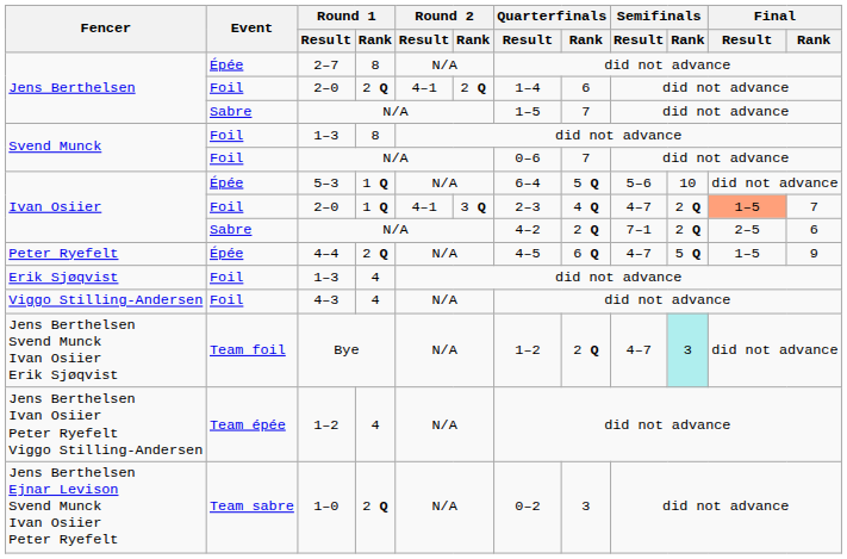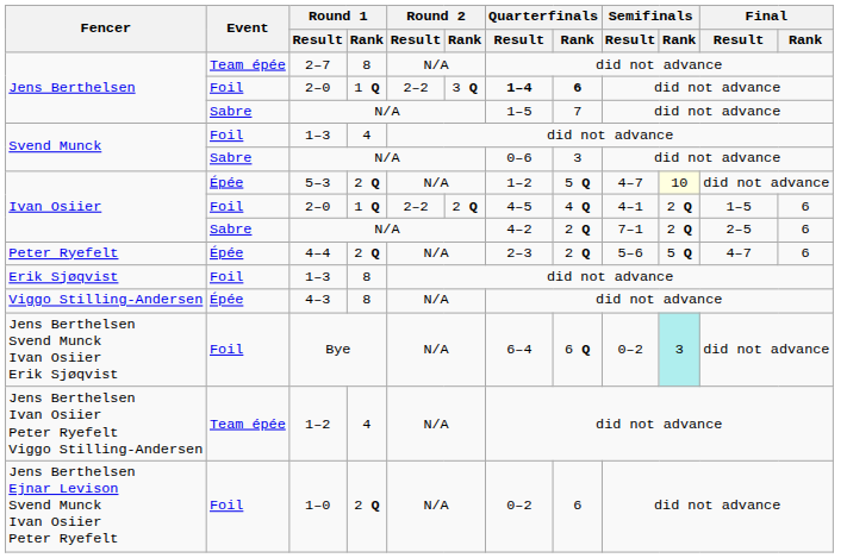2–7 | Event: Épée -> Team épée
Jens Berthelsen / 2–0 | Round 1 / Rank: 2 Q -> 1 Q
Jens Berthelsen / 2–0 | Round 2 / Result: 4–1 -> 2–2
Jens Berthelsen / 2–0 | Round 2 / Rank: 2 Q -> 3 Q
Jens Berthelsen / 2–0 | Quarterfinals / Result: normal -> bold
Jens Berthelsen / 2–0 | Quarterfinals / Rank: normal -> bold
Svend Munck / 1–3 | Round 1 / Rank: 8 -> 4
Svend Munck / N/A | Event: Foil -> Sabre
Svend Munck / N/A | Quarterfinals / Rank: 7 -> 3
5–3 | Round 1 / Rank: 1 Q -> 2 Q
5–3 | Quarterfinals / Result: 6–4 -> 1–2
5–3 | Semifinals / Result: 5–6 -> 4–7
5–3 | Semifinals / Rank: no background -> lightyellow background
Ivan Osiier / 2–0 | Round 2 / Result: 4–1 -> 2–2
Ivan Osiier / 2–0 | Round 2 / Rank: 3 Q -> 2 Q
Ivan Osiier / 2–0 | Quarterfinals / Result: 2–3 -> 4–5
Ivan Osiier / 2–0 | Semifinals / Result: 4–7 -> 4–1
Ivan Osiier / 2–0 | Final / Result: lightsalmon background -> no background
Ivan Osiier / 2–0 | Final / Rank: 7 -> 6
4–4 | Quarterfinals / Result: 4–5 -> 2–3
4–4 | Quarterfinals / Rank: 6 Q -> 2 Q
4–4 | Semifinals / Result: 4–7 -> 5–6
4–4 | Final / Result: 1–5 -> 4–7
4–4 | Final / Rank: 9 -> 6
Erik Sjøqvist / 1–3 | Round 1 / Rank: 4 -> 8
4–3 | Event: Foil -> Épée
4–3 | Round 1 / Rank: 4 -> 8
Bye | Event: Team foil -> Foil
Bye | Quarterfinals / Result: 1–2 -> 6–4
Bye | Quarterfinals / Rank: 2 Q -> 6 Q
Bye | Semifinals / Result: 4–7 -> 0–2
1–0 | Event: Team sabre -> Foil
1–0 | Quarterfinals / Rank: 3 -> 6
